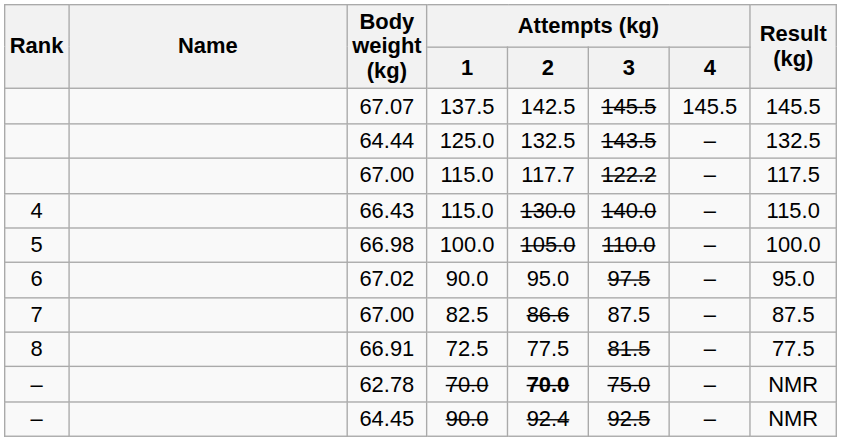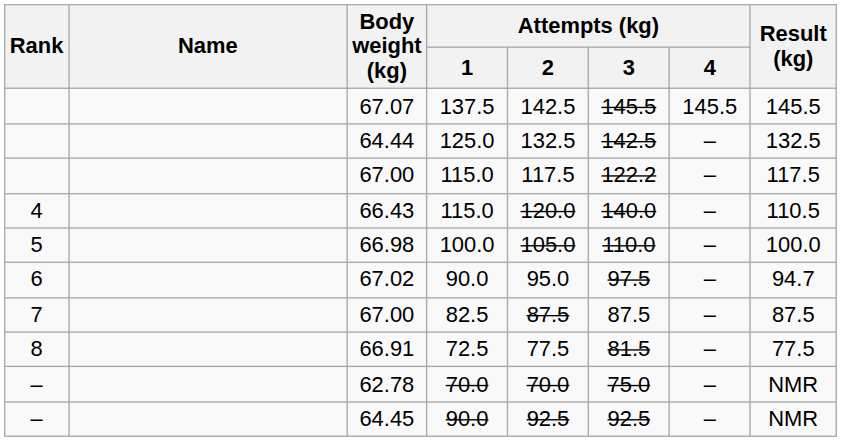64.44 | Attempts (kg) / 3: 143.5 -> 142.5
67.00 / 115.0 | Attempts (kg) / 2: 117.7 -> 117.5
66.43 | Attempts (kg) / 2: 130.0 -> 120.0
66.43 | Result (kg): 115.0 -> 110.5
67.02 | Result (kg): 95.0 -> 94.7
67.00 / 82.5 | Attempts (kg) / 2: 86.6 -> 87.5
62.78 | Attempts (kg) / 2: bold -> normal
64.45 | Attempts (kg) / 2: 92.4 -> 92.5
